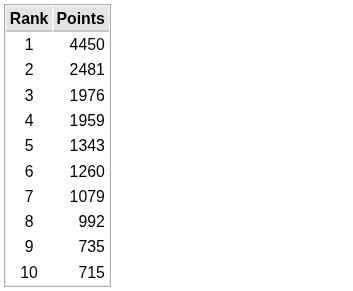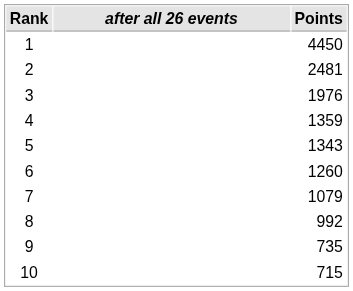+ column: after all 26 events
4 | Points: 1959 -> 1359
